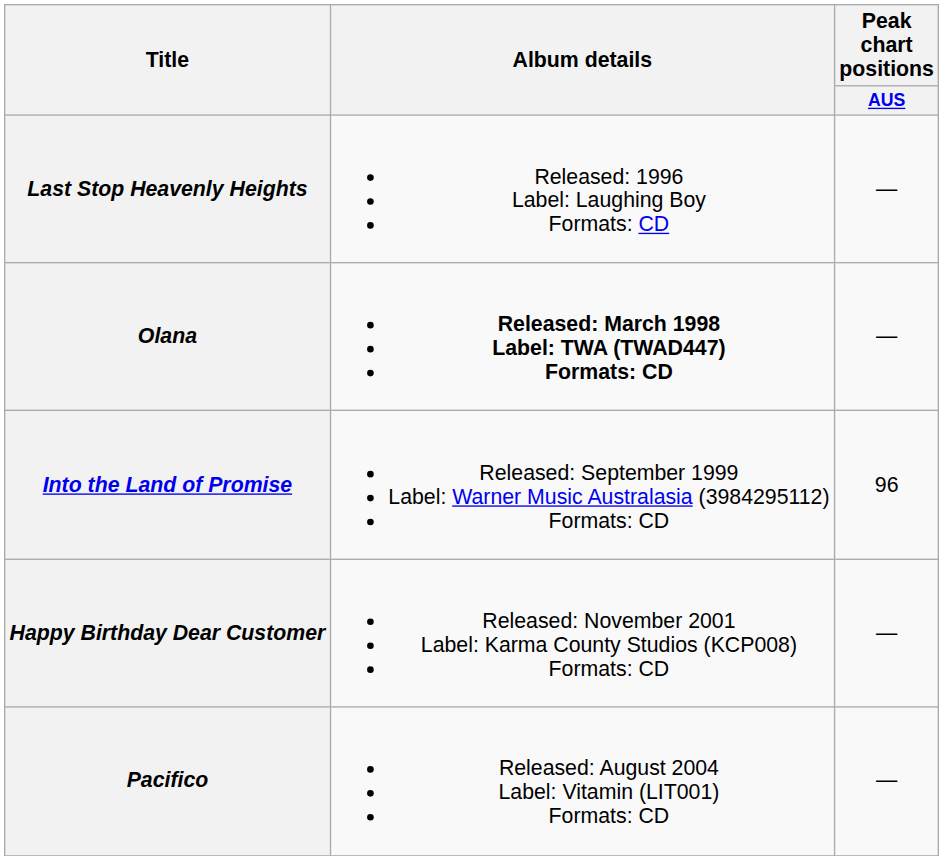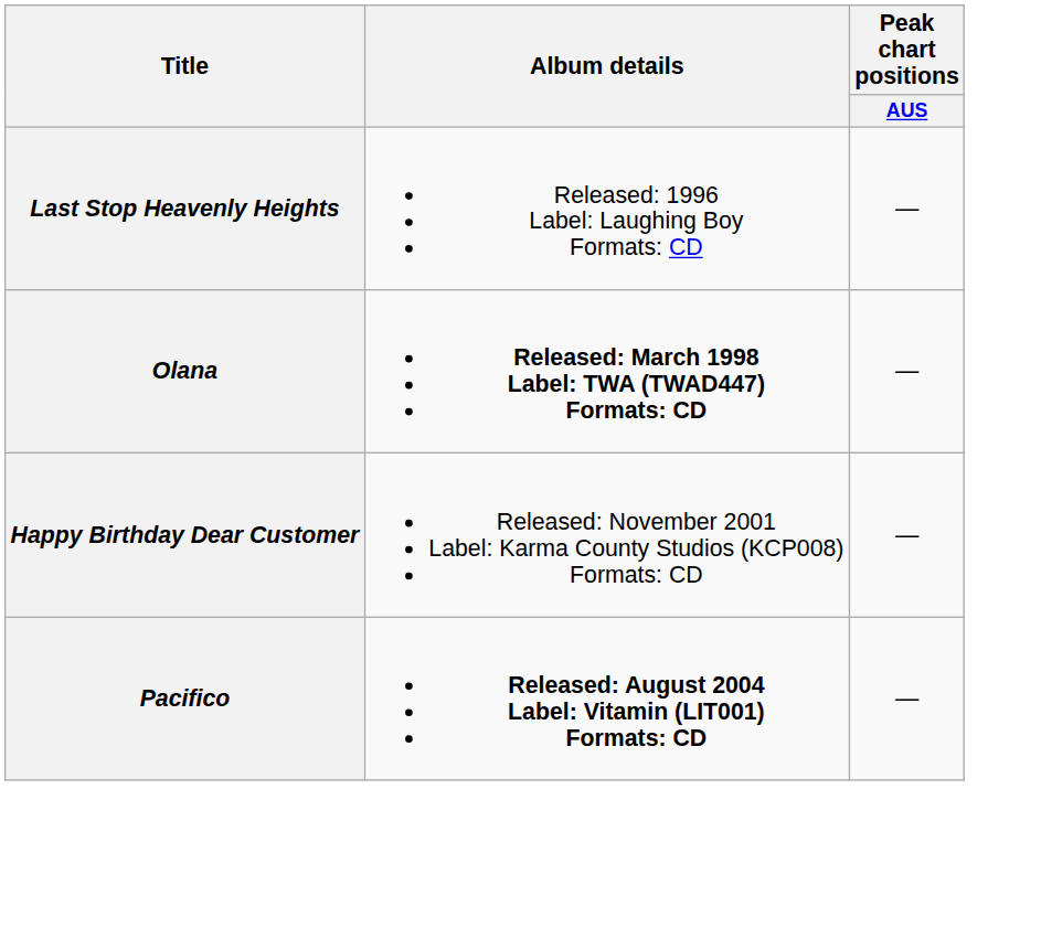- row: Into the Land of Promise | Released: September 1999 Label: Warner Music Australasia (3984295112) Formats: CD | 96
Pacifico | Album details: normal -> bold
